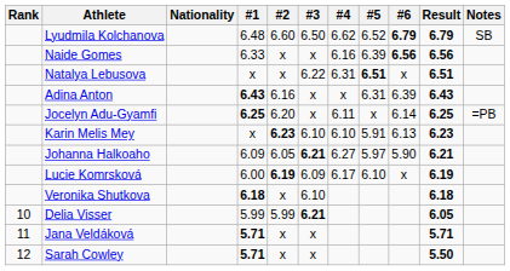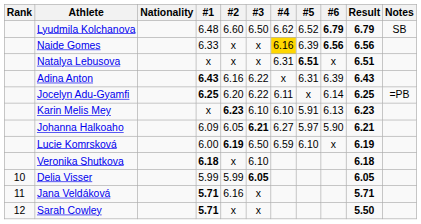Naide Gomes | #4: no background -> gold background
Natalya Lebusova | #3: 6.22 -> x
Adina Anton | #3: x -> 6.22
Jocelyn Adu-Gyamfi | #3: x -> 6.22
Lucie Komrsková | #3: 6.09 -> 6.50
Lucie Komrsková | #4: 6.17 -> 6.59
Delia Visser | #3: 6.21 -> 6.05
Jana Veldáková | #2: x -> 6.16
